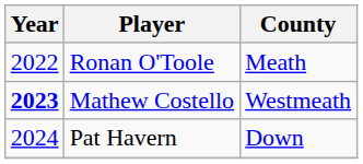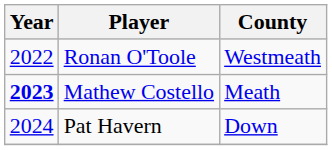Ronan O'Toole | County: Meath -> Westmeath
Mathew Costello | County: Westmeath -> Meath
